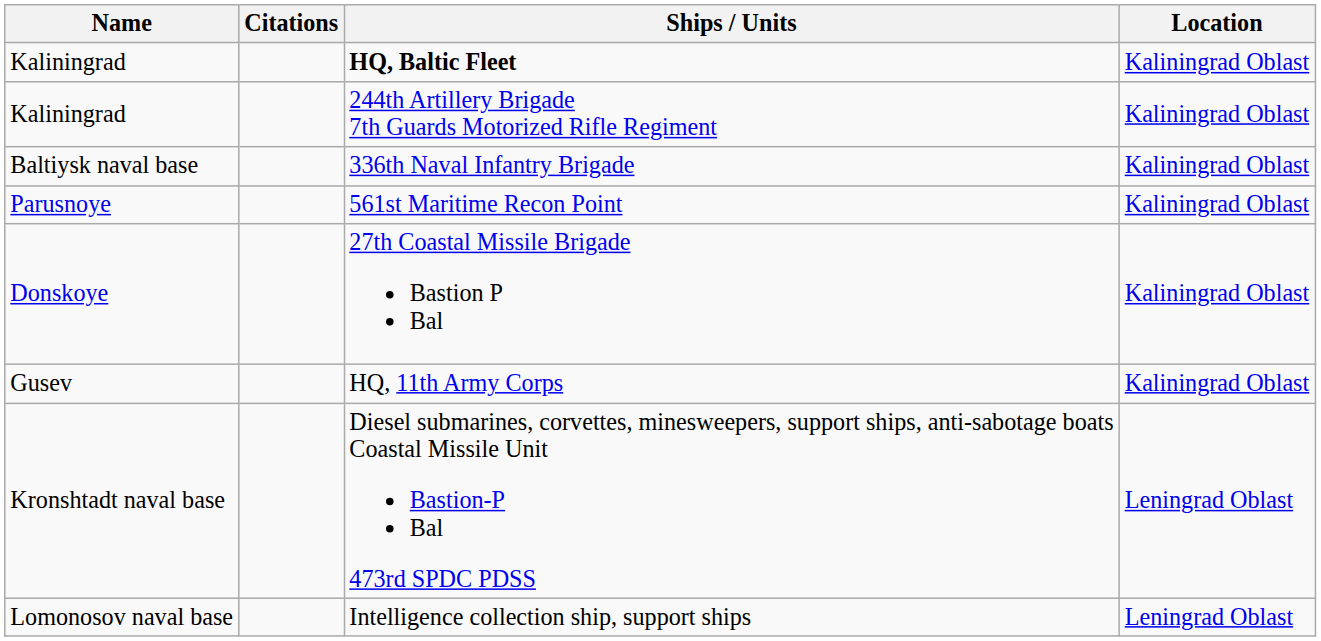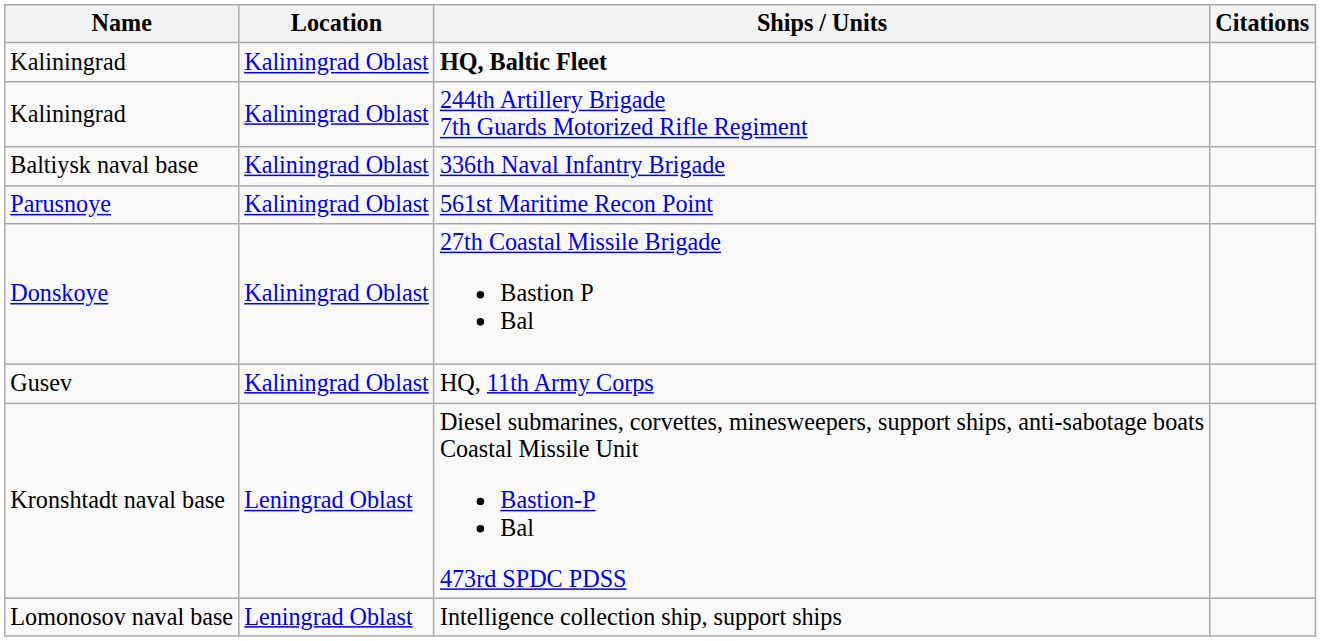columns swapped: Location <-> Citations
